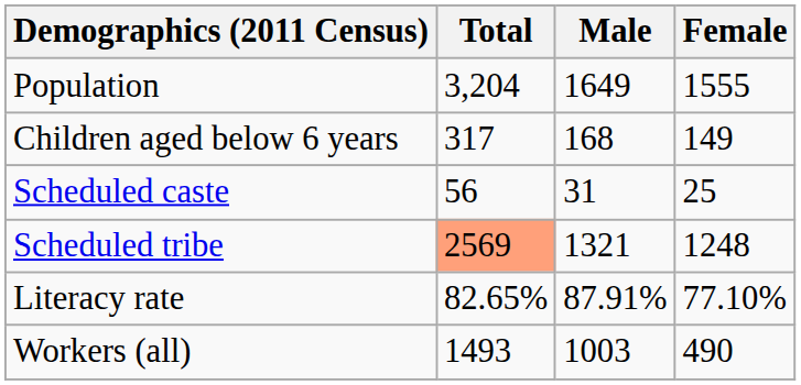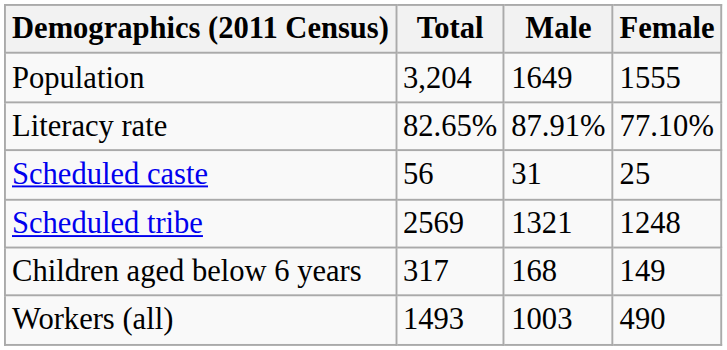rows swapped: Children aged below 6 years <-> Literacy rate
Scheduled tribe | Total: lightsalmon background -> no background
